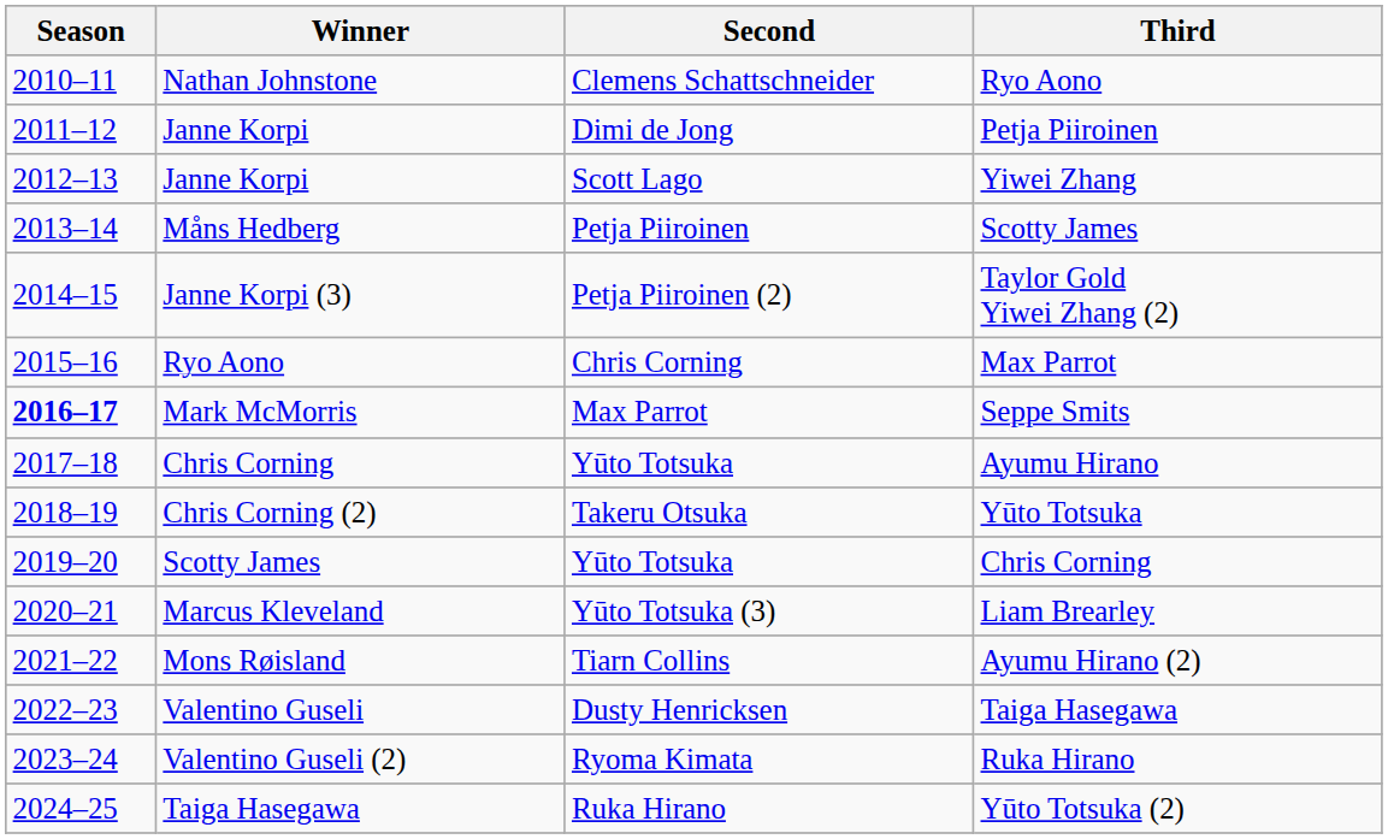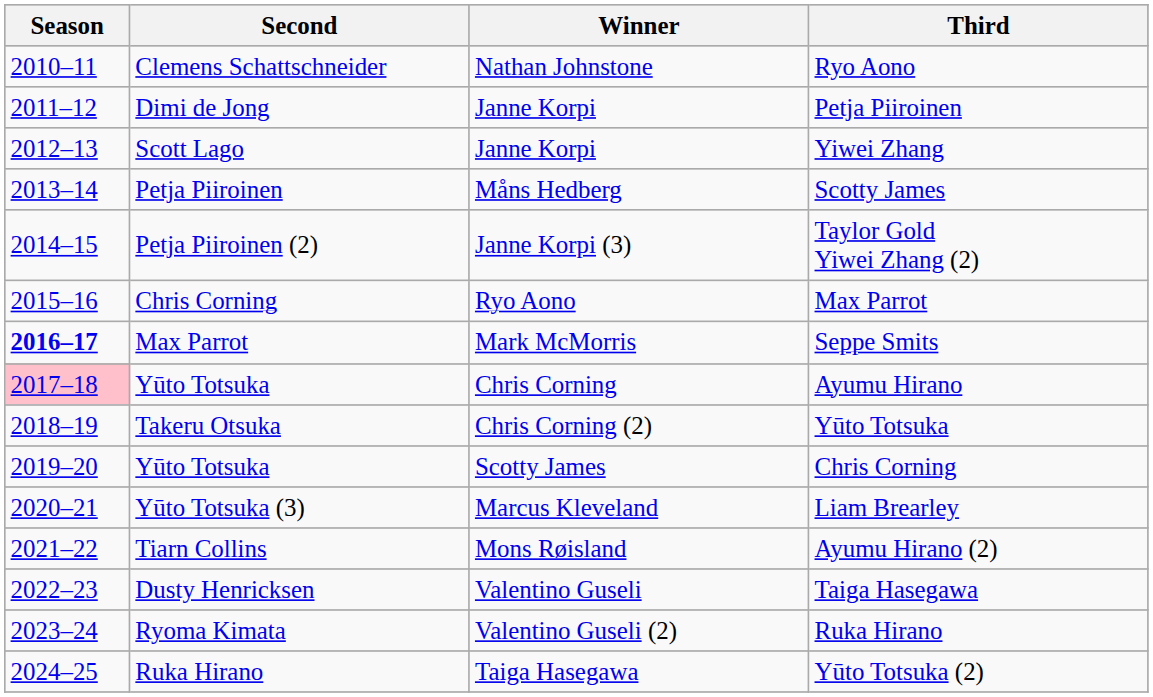columns swapped: Winner <-> Second
Ayumu Hirano | Season: no background -> pink background
